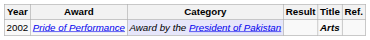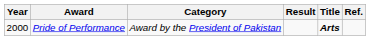Pride of Performance | Year: 2002 -> 2000
Pride of Performance | Category: lavender background -> no background
